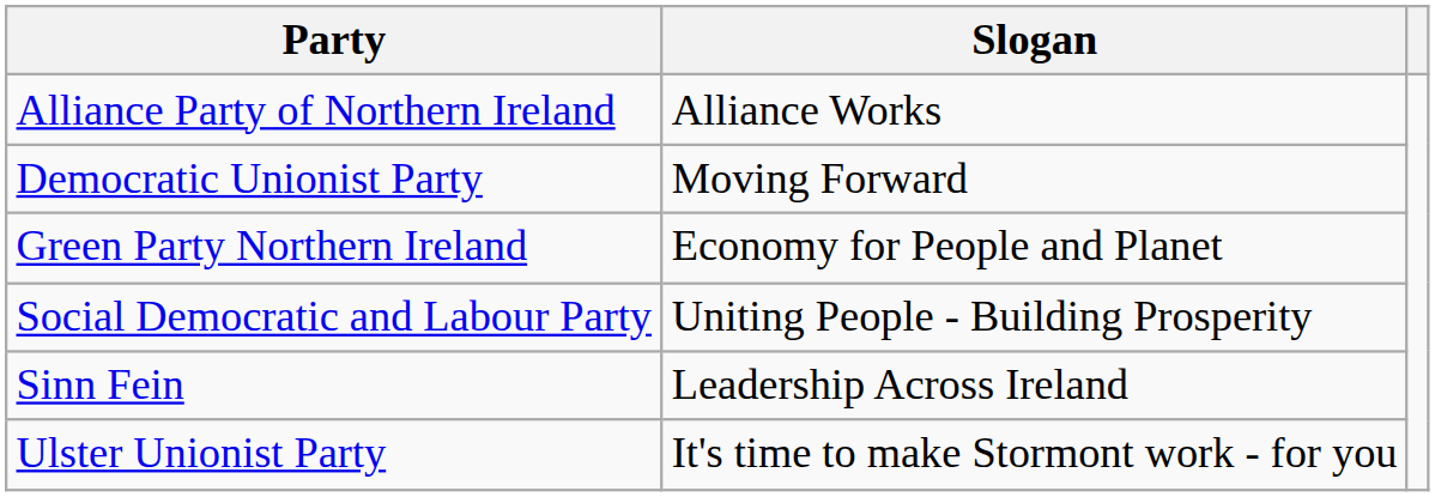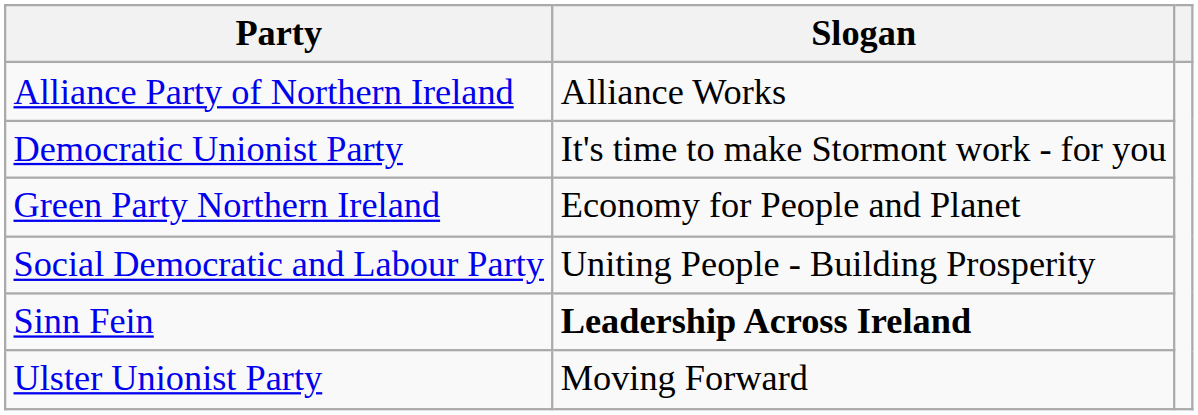Democratic Unionist Party | Slogan: Moving Forward -> It's time to make Stormont work - for you
Sinn Fein | Slogan: normal -> bold
Ulster Unionist Party | Slogan: It's time to make Stormont work - for you -> Moving Forward
